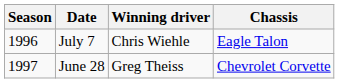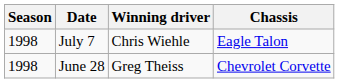July 7 | Season: 1996 -> 1998
June 28 | Season: 1997 -> 1998
